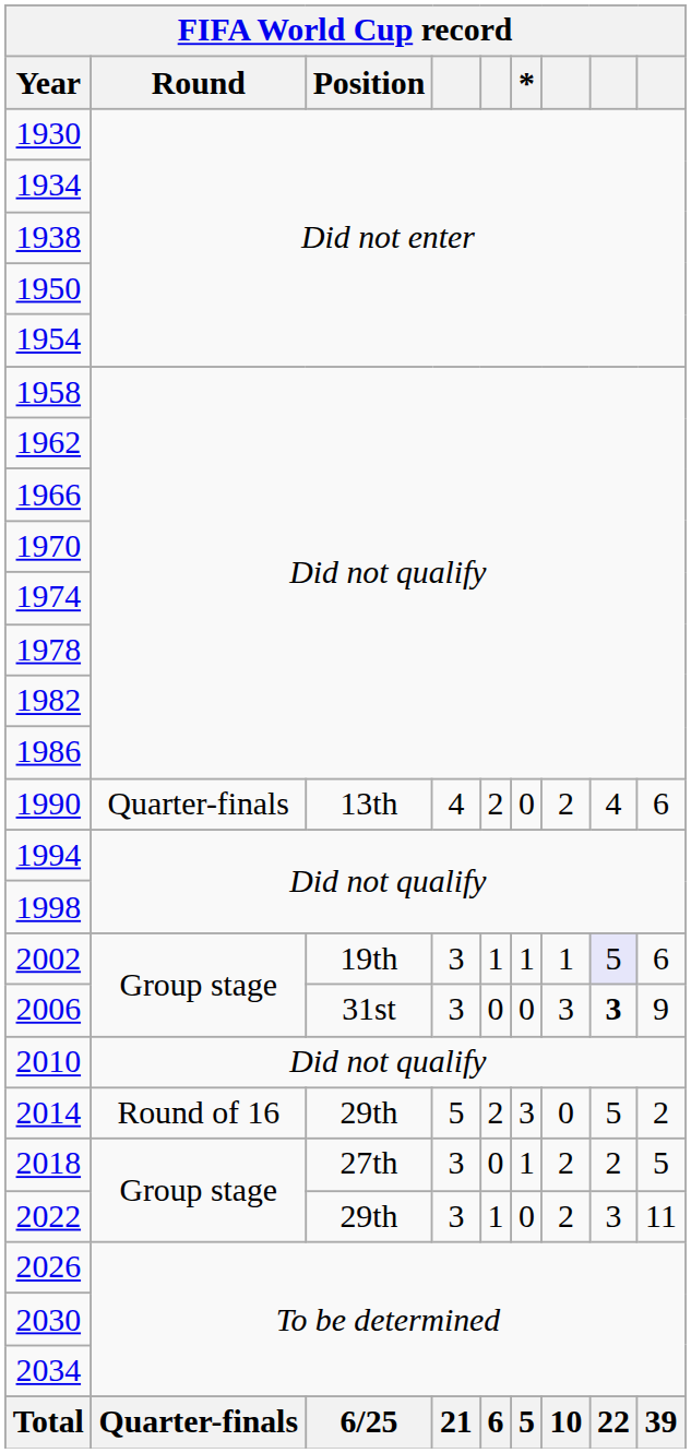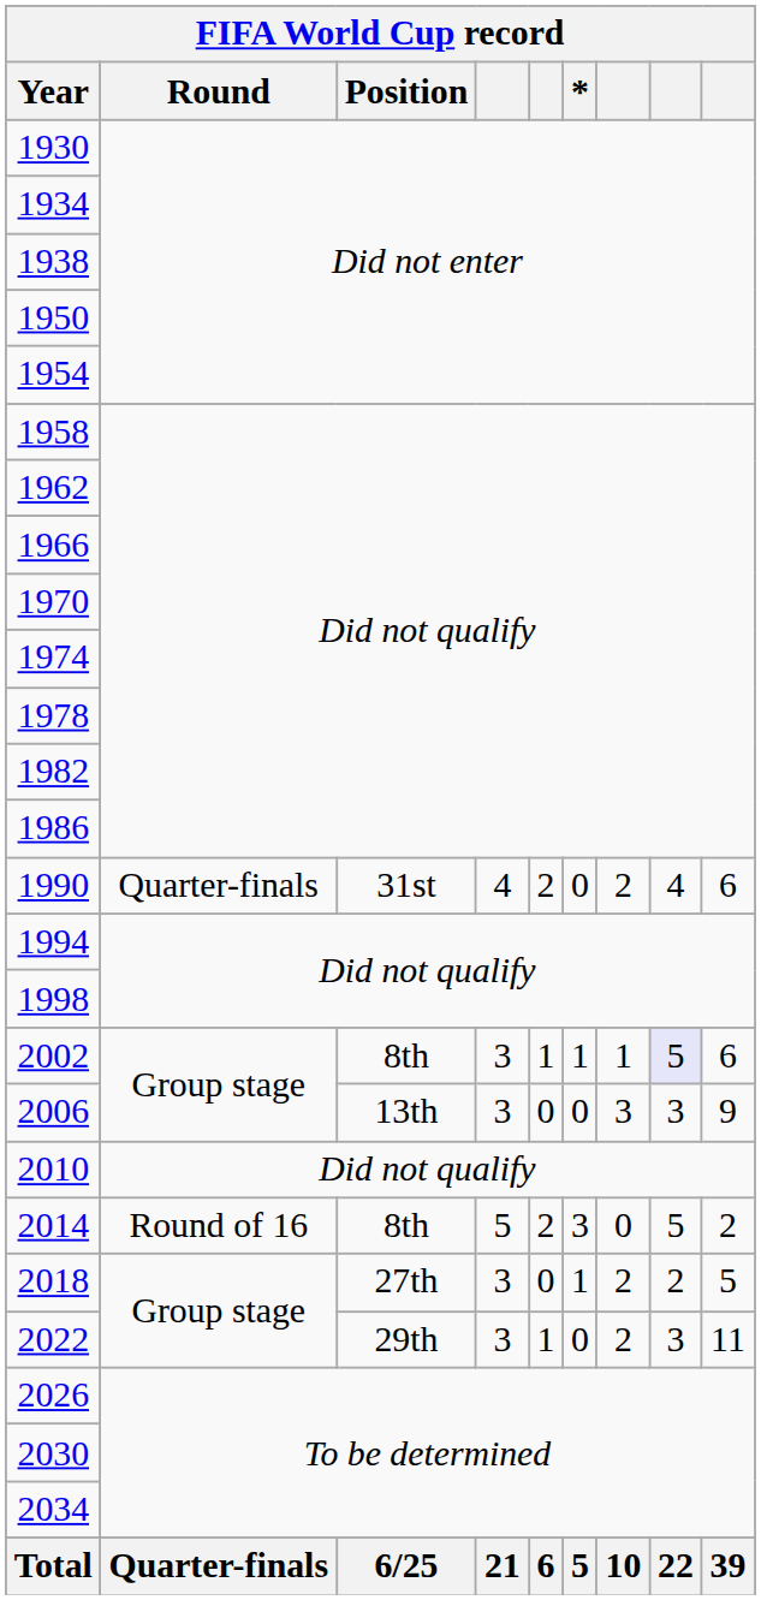1990 | Position: 13th -> 31st
2002 | Position: 19th -> 8th
2006 | Position: 31st -> 13th
2006 | column 8: bold -> normal
2014 | Position: 29th -> 8th
